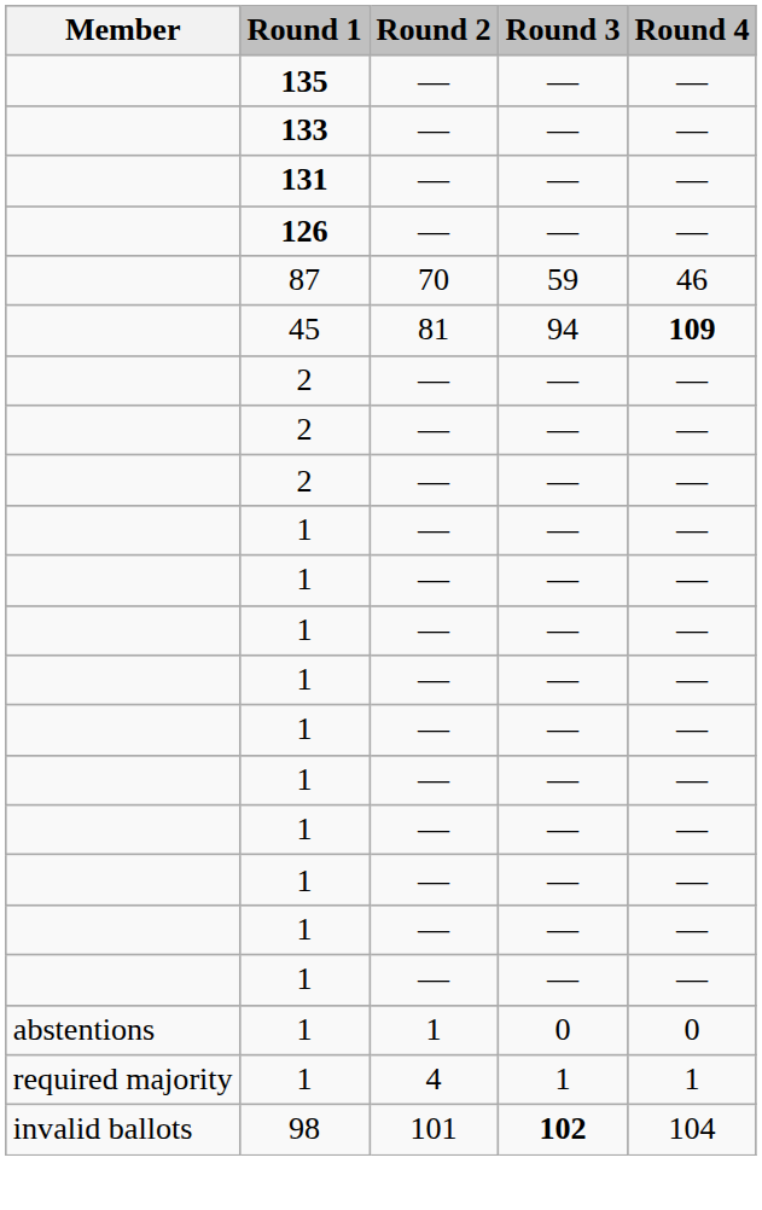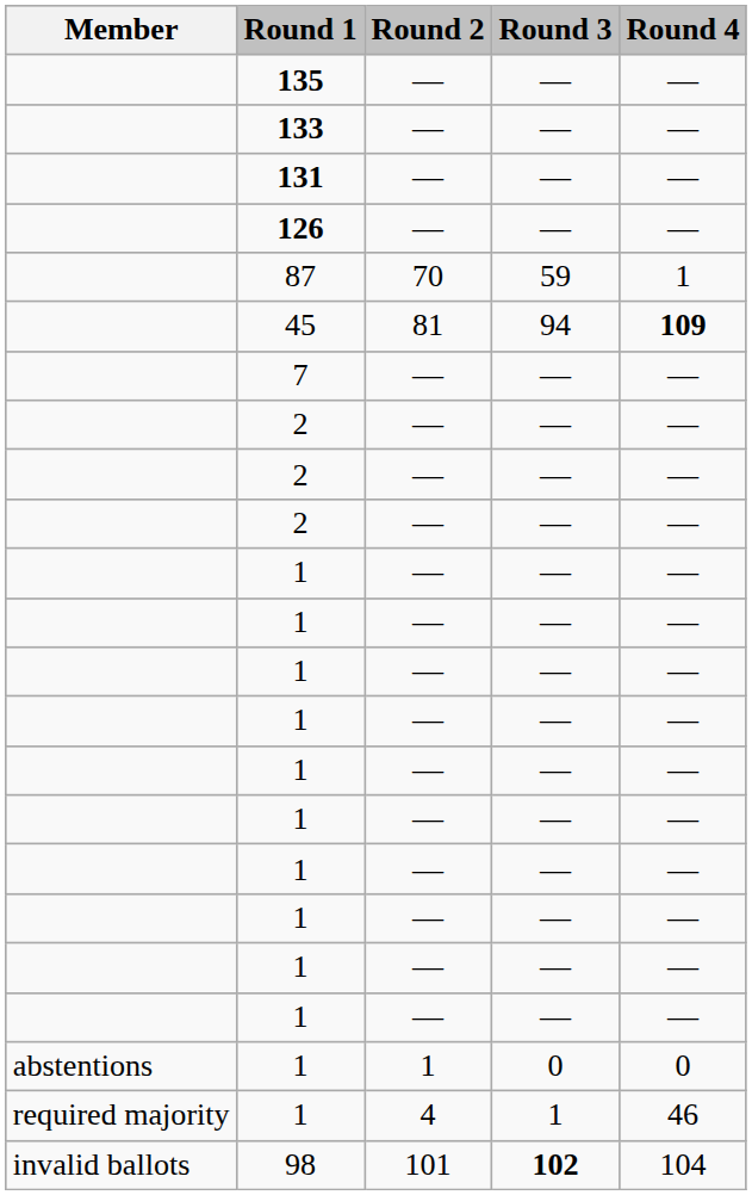87 | Round 4: 46 -> 1
+ row: 7 | — | — | —
1 / 4 | Round 4: 1 -> 46
